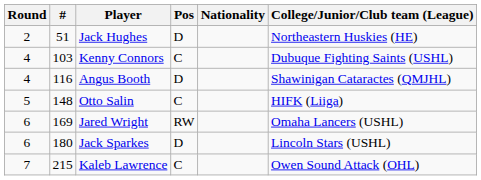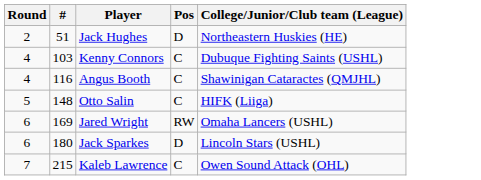- column: Nationality
Angus Booth | Pos: D -> C
